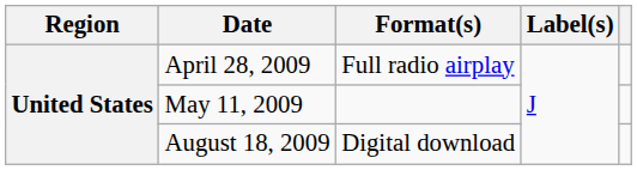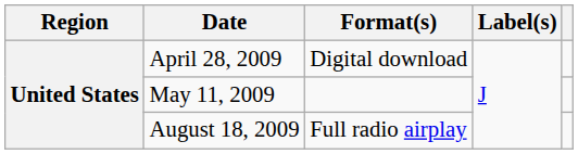April 28, 2009 | Format(s): Full radio airplay -> Digital download
August 18, 2009 | Format(s): Digital download -> Full radio airplay
